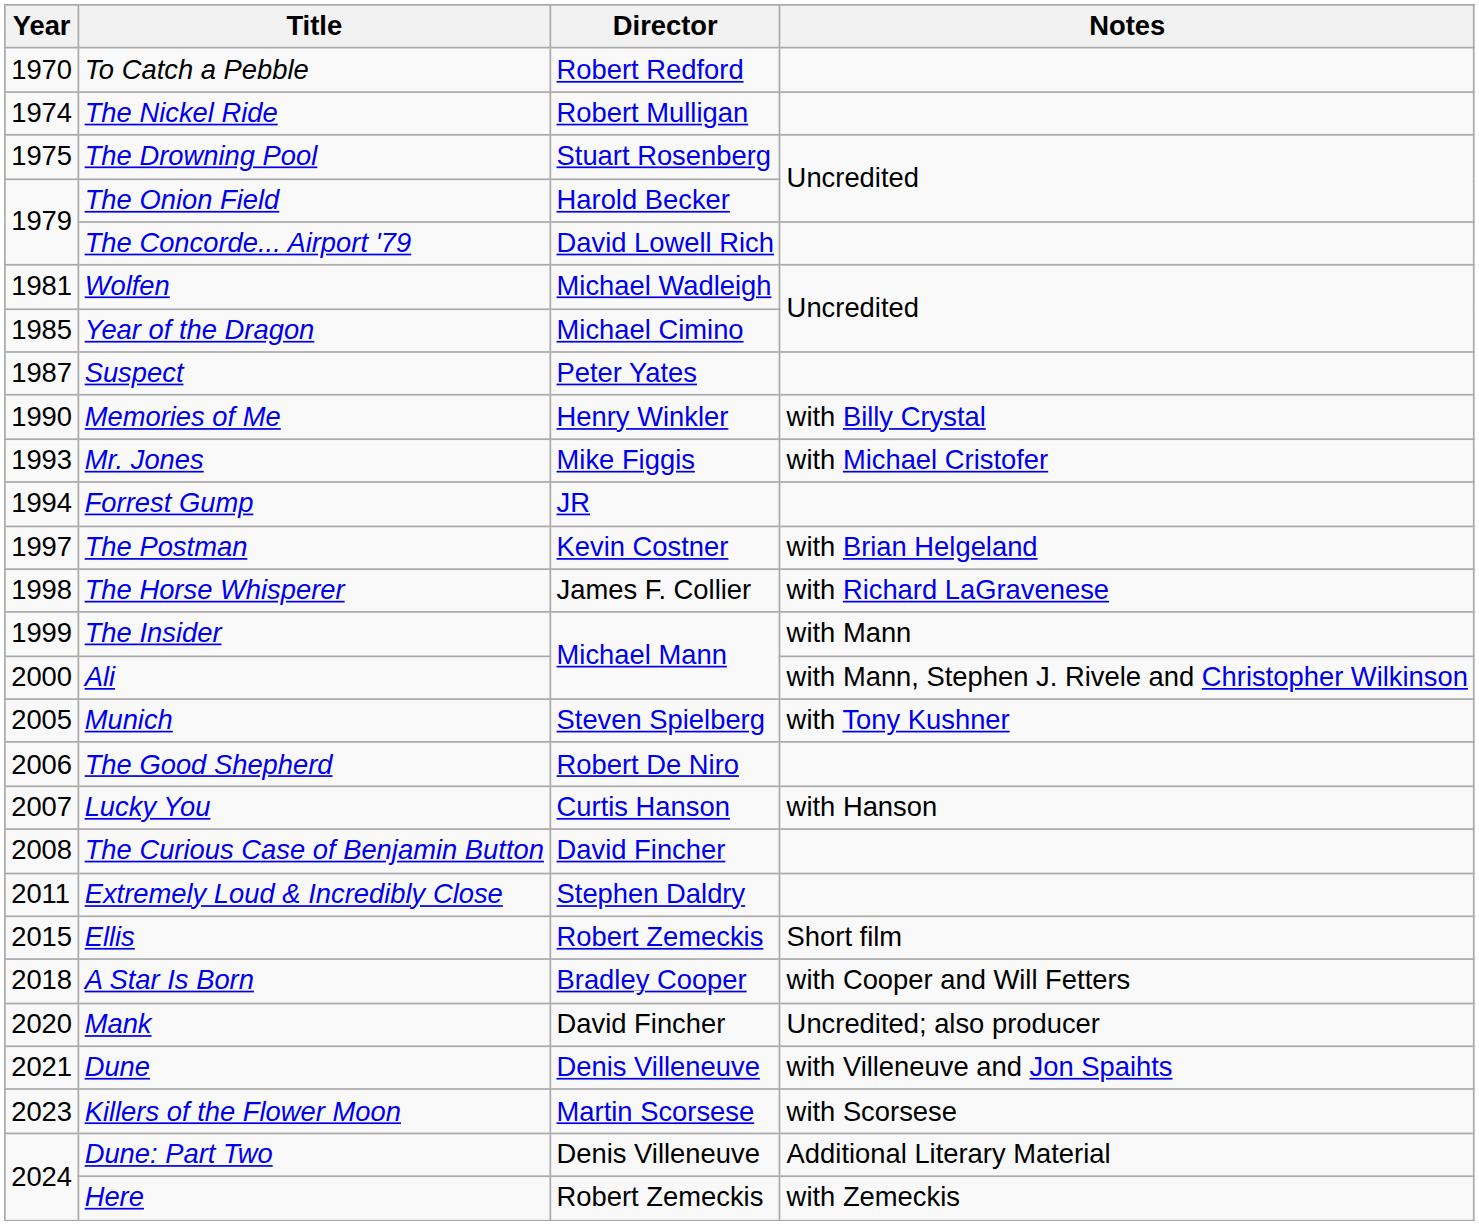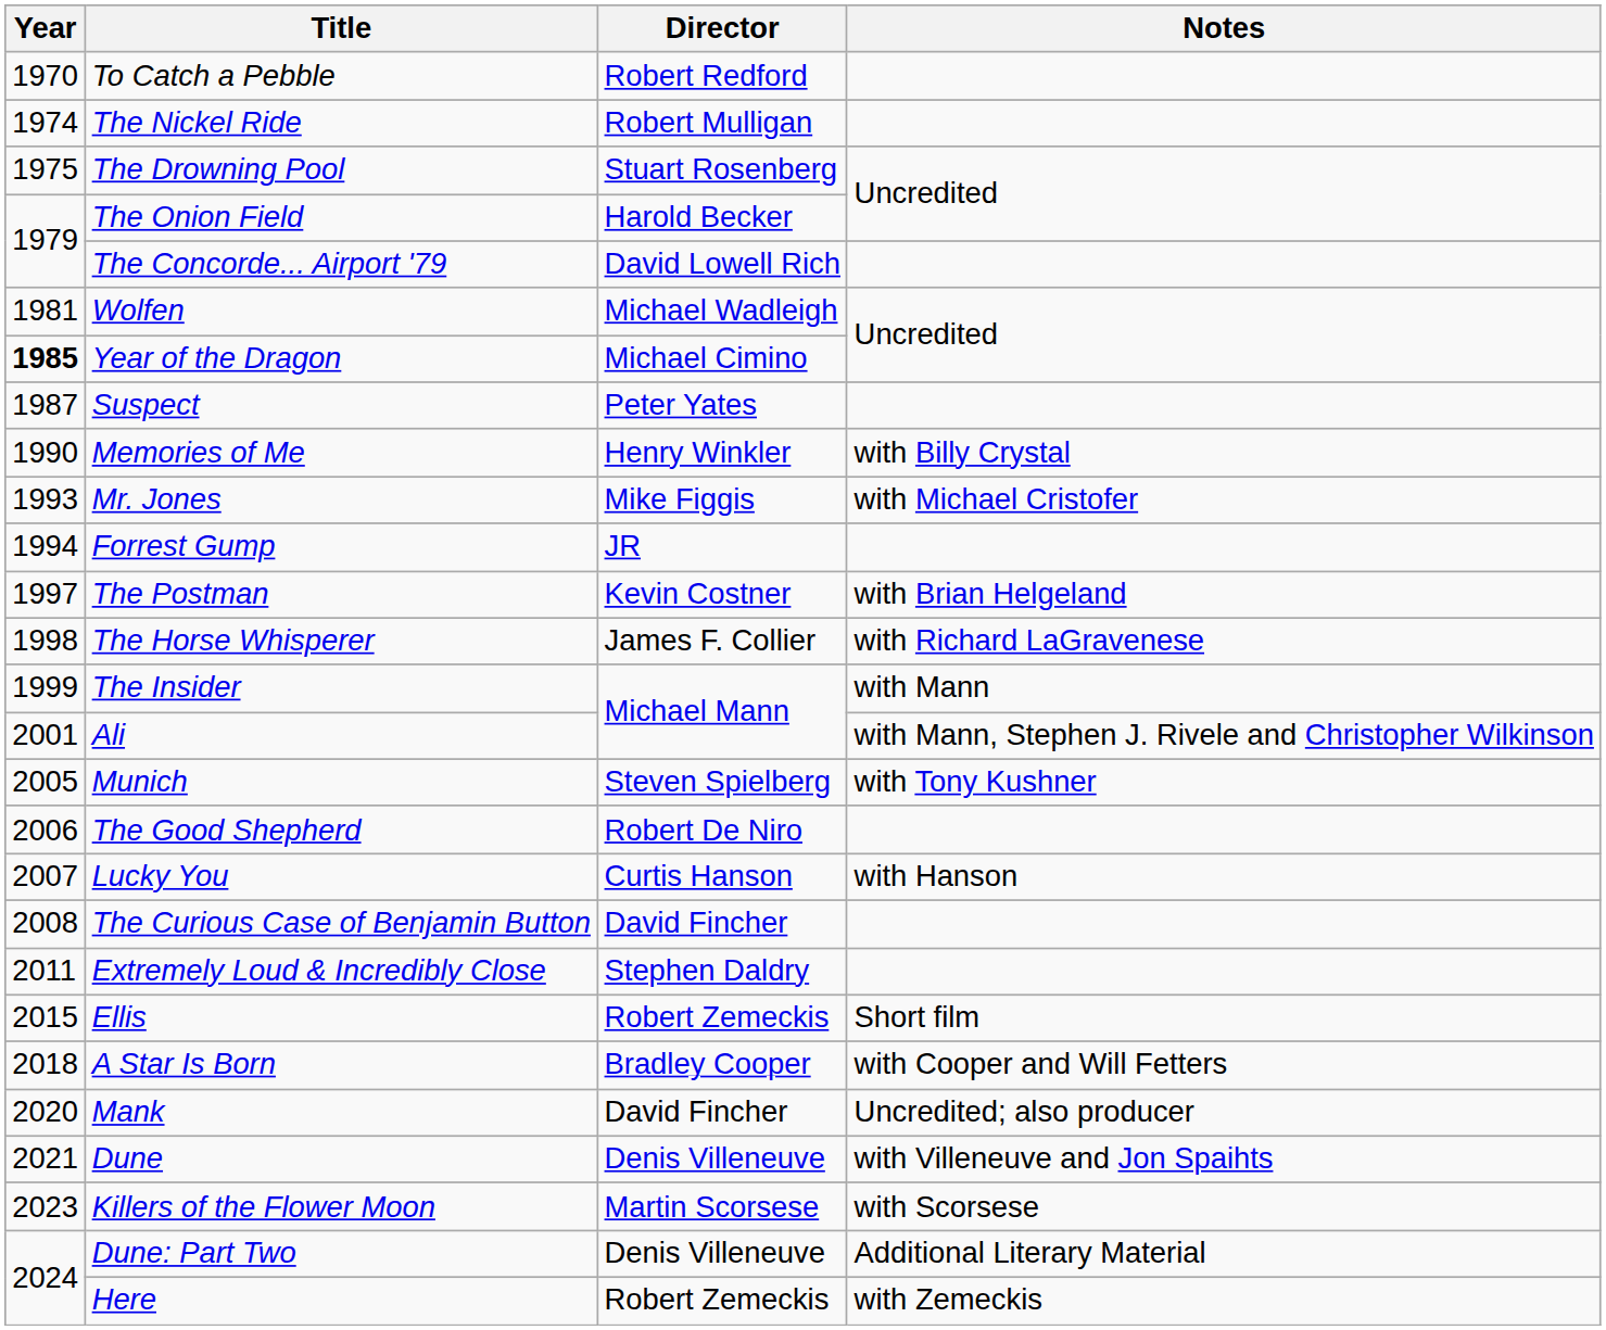Year of the Dragon | Year: normal -> bold
Ali | Year: 2000 -> 2001
